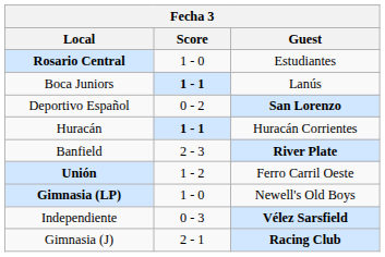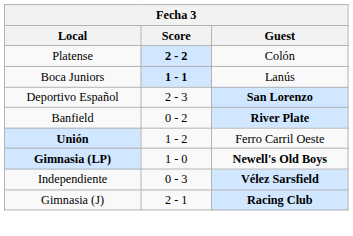- row: Rosario Central | 1 - 0 | Estudiantes
+ row: Platense | 2 - 2 | Colón
Deportivo Español | Score: 0 - 2 -> 2 - 3
- row: Huracán | 1 - 1 | Huracán Corrientes
Banfield | Score: 2 - 3 -> 0 - 2
Gimnasia (LP) | Guest: normal -> bold
